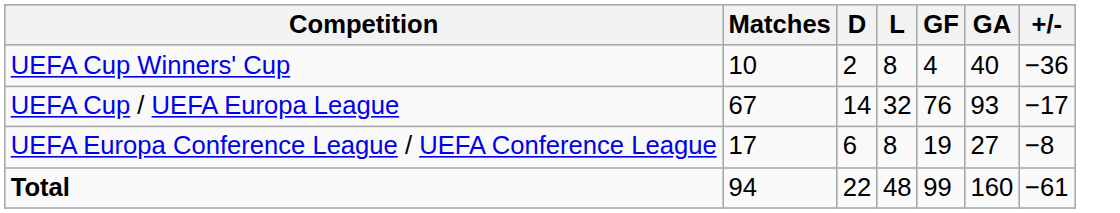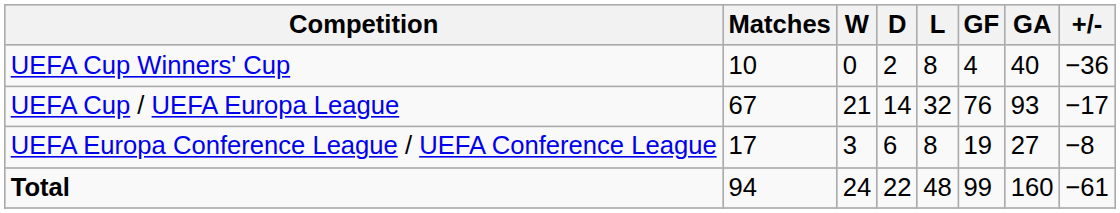+ column: W | 0 | 21 | 3 | 24
